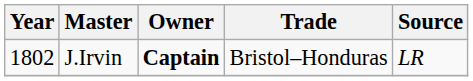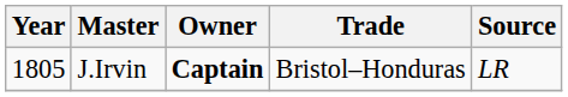J.Irvin | Year: 1802 -> 1805
